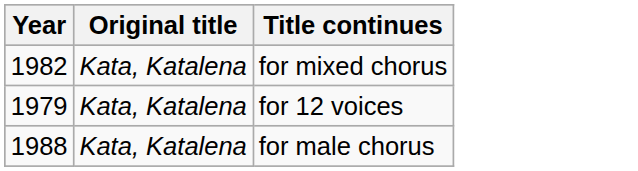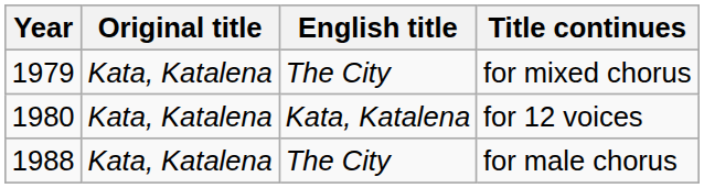+ column: English title | The City | Kata, Katalena | The City
for mixed chorus | Year: 1982 -> 1979
for 12 voices | Year: 1979 -> 1980
